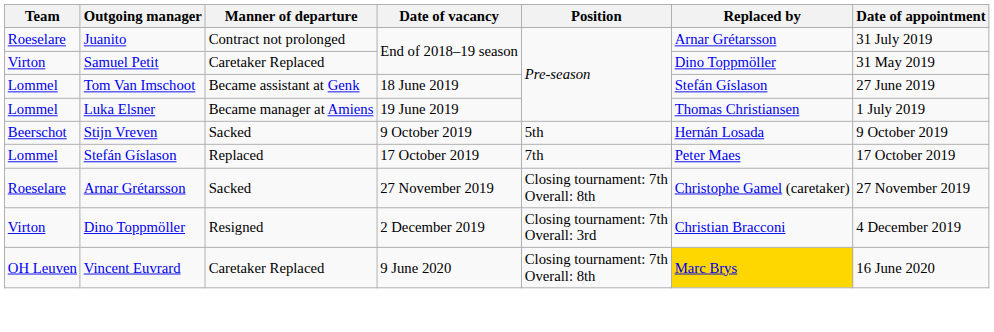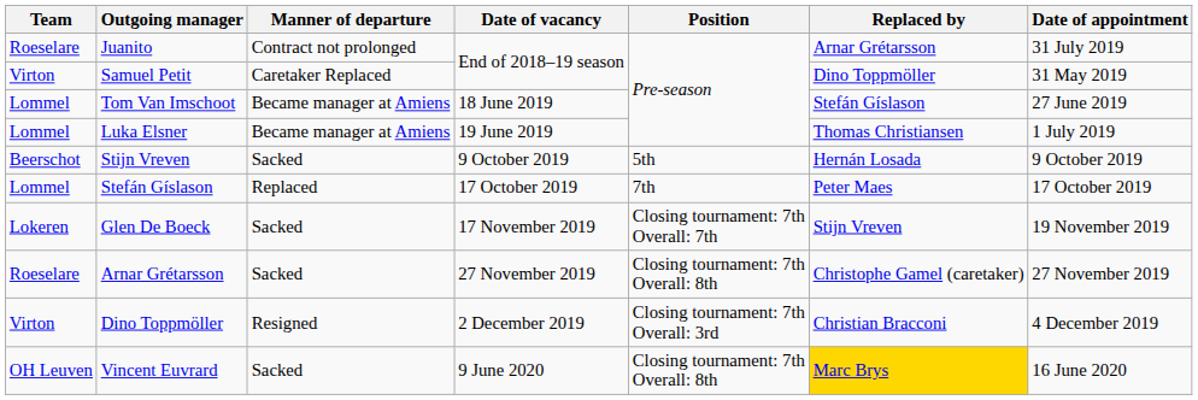Tom Van Imschoot | Manner of departure: Became assistant at Genk -> Became manager at Amiens
+ row: Lokeren | Glen De Boeck | Sacked | 17 November 2019 | Closing tournament: 7th Overall: 7th | Stijn Vreven | 19 November 2019
Vincent Euvrard | Manner of departure: Caretaker Replaced -> Sacked
